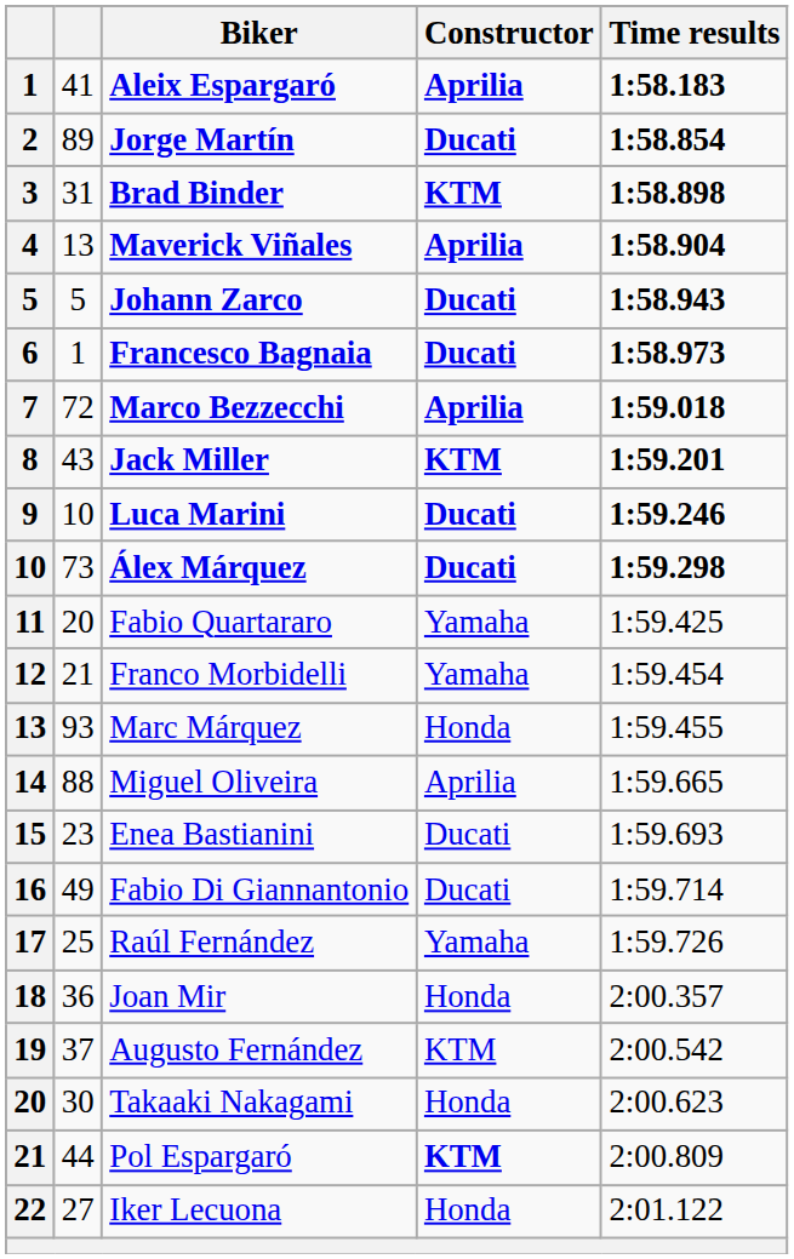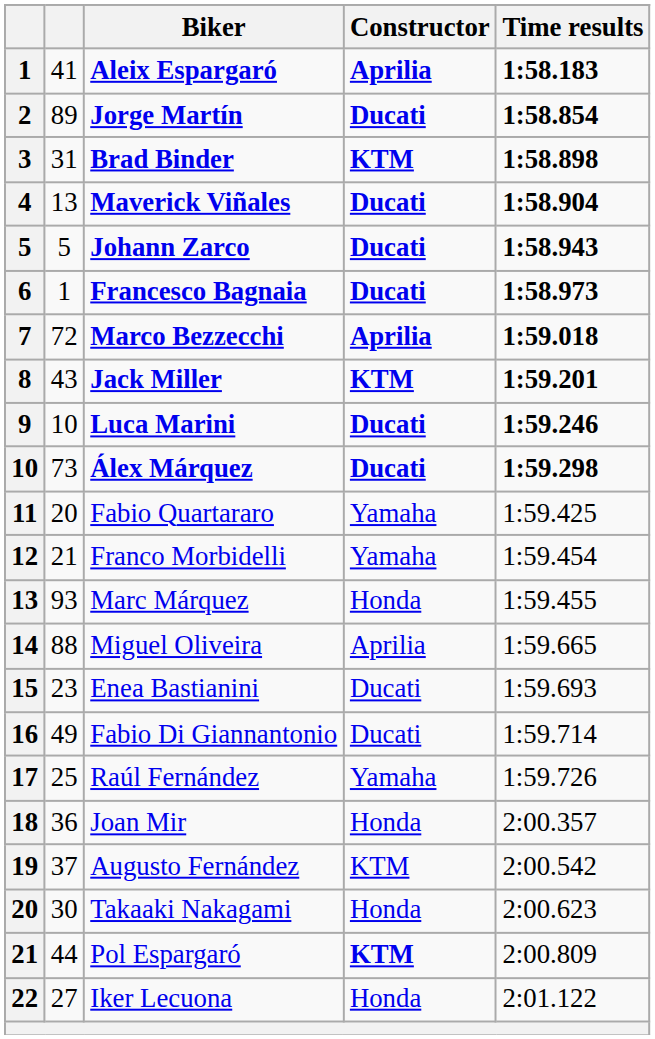Maverick Viñales | Constructor: Aprilia -> Ducati
